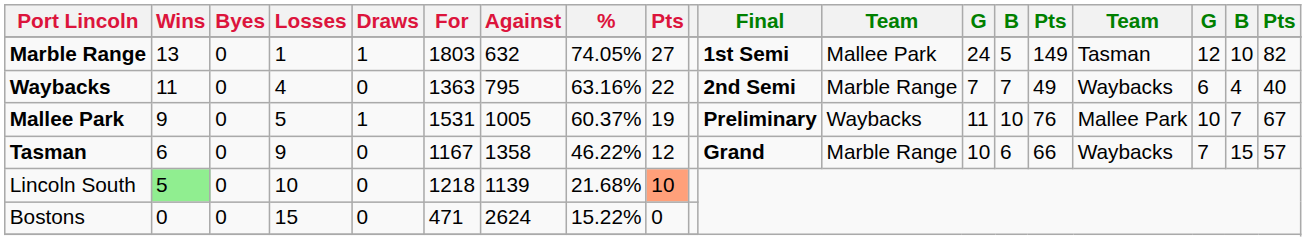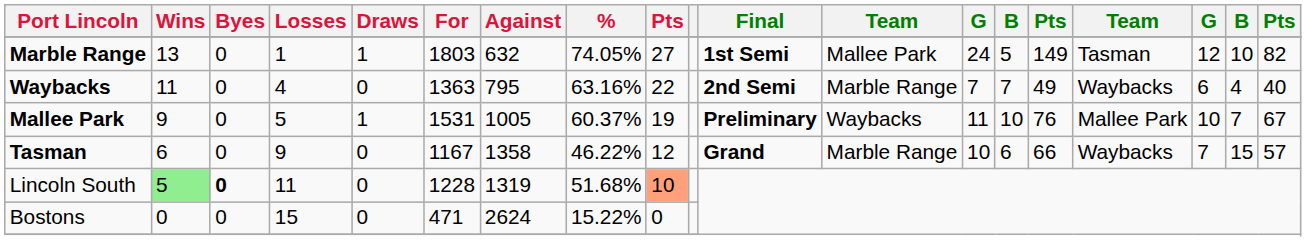Lincoln South | Byes: normal -> bold
Lincoln South | Losses: 10 -> 11
Lincoln South | For: 1218 -> 1228
Lincoln South | Against: 1139 -> 1319
Lincoln South | %: 21.68% -> 51.68%
